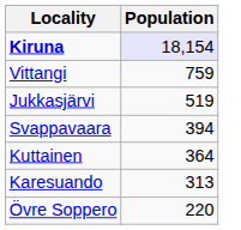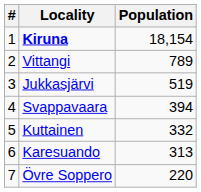+ column: # | 1 | 2 | 3 | 4 | 5 | 6 | 7
Kiruna | Population: lavender background -> no background
Vittangi | Population: 759 -> 789
Kuttainen | Population: 364 -> 332
